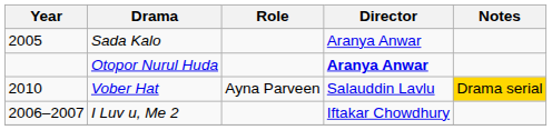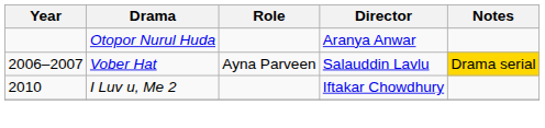- row: 2005 | Sada Kalo | Aranya Anwar
Otopor Nurul Huda | Director: bold -> normal
Vober Hat | Year: 2010 -> 2006–2007
I Luv u, Me 2 | Year: 2006–2007 -> 2010
